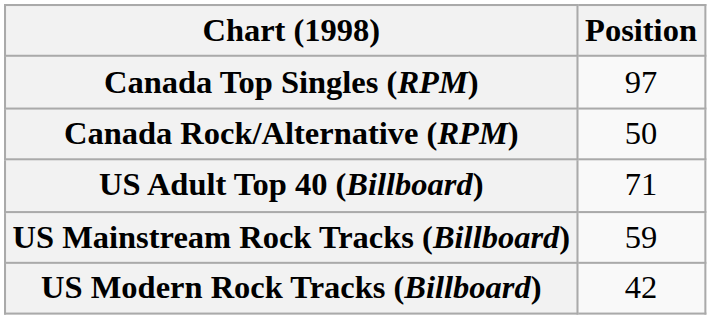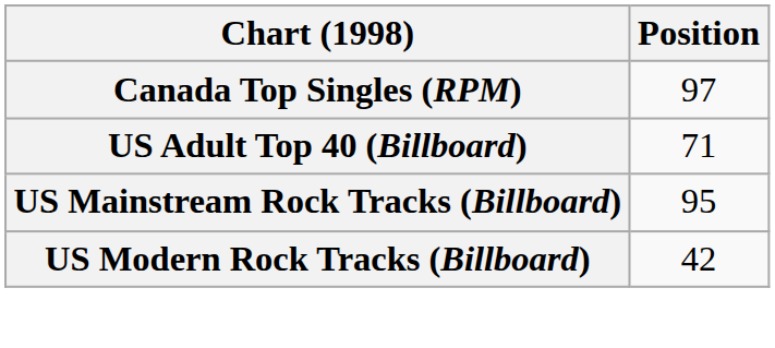- row: Canada Rock/Alternative (RPM) | 50
US Mainstream Rock Tracks (Billboard) | Position: 59 -> 95
